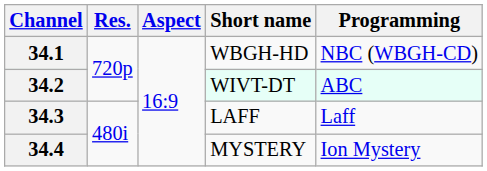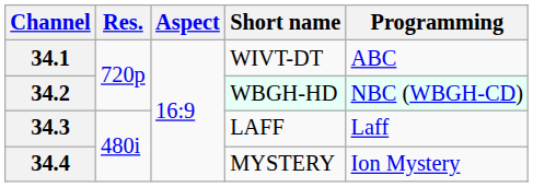34.1 | Short name: WBGH-HD -> WIVT-DT
34.1 | Programming: NBC (WBGH-CD) -> ABC
34.2 | Short name: WIVT-DT -> WBGH-HD
34.2 | Programming: ABC -> NBC (WBGH-CD)
